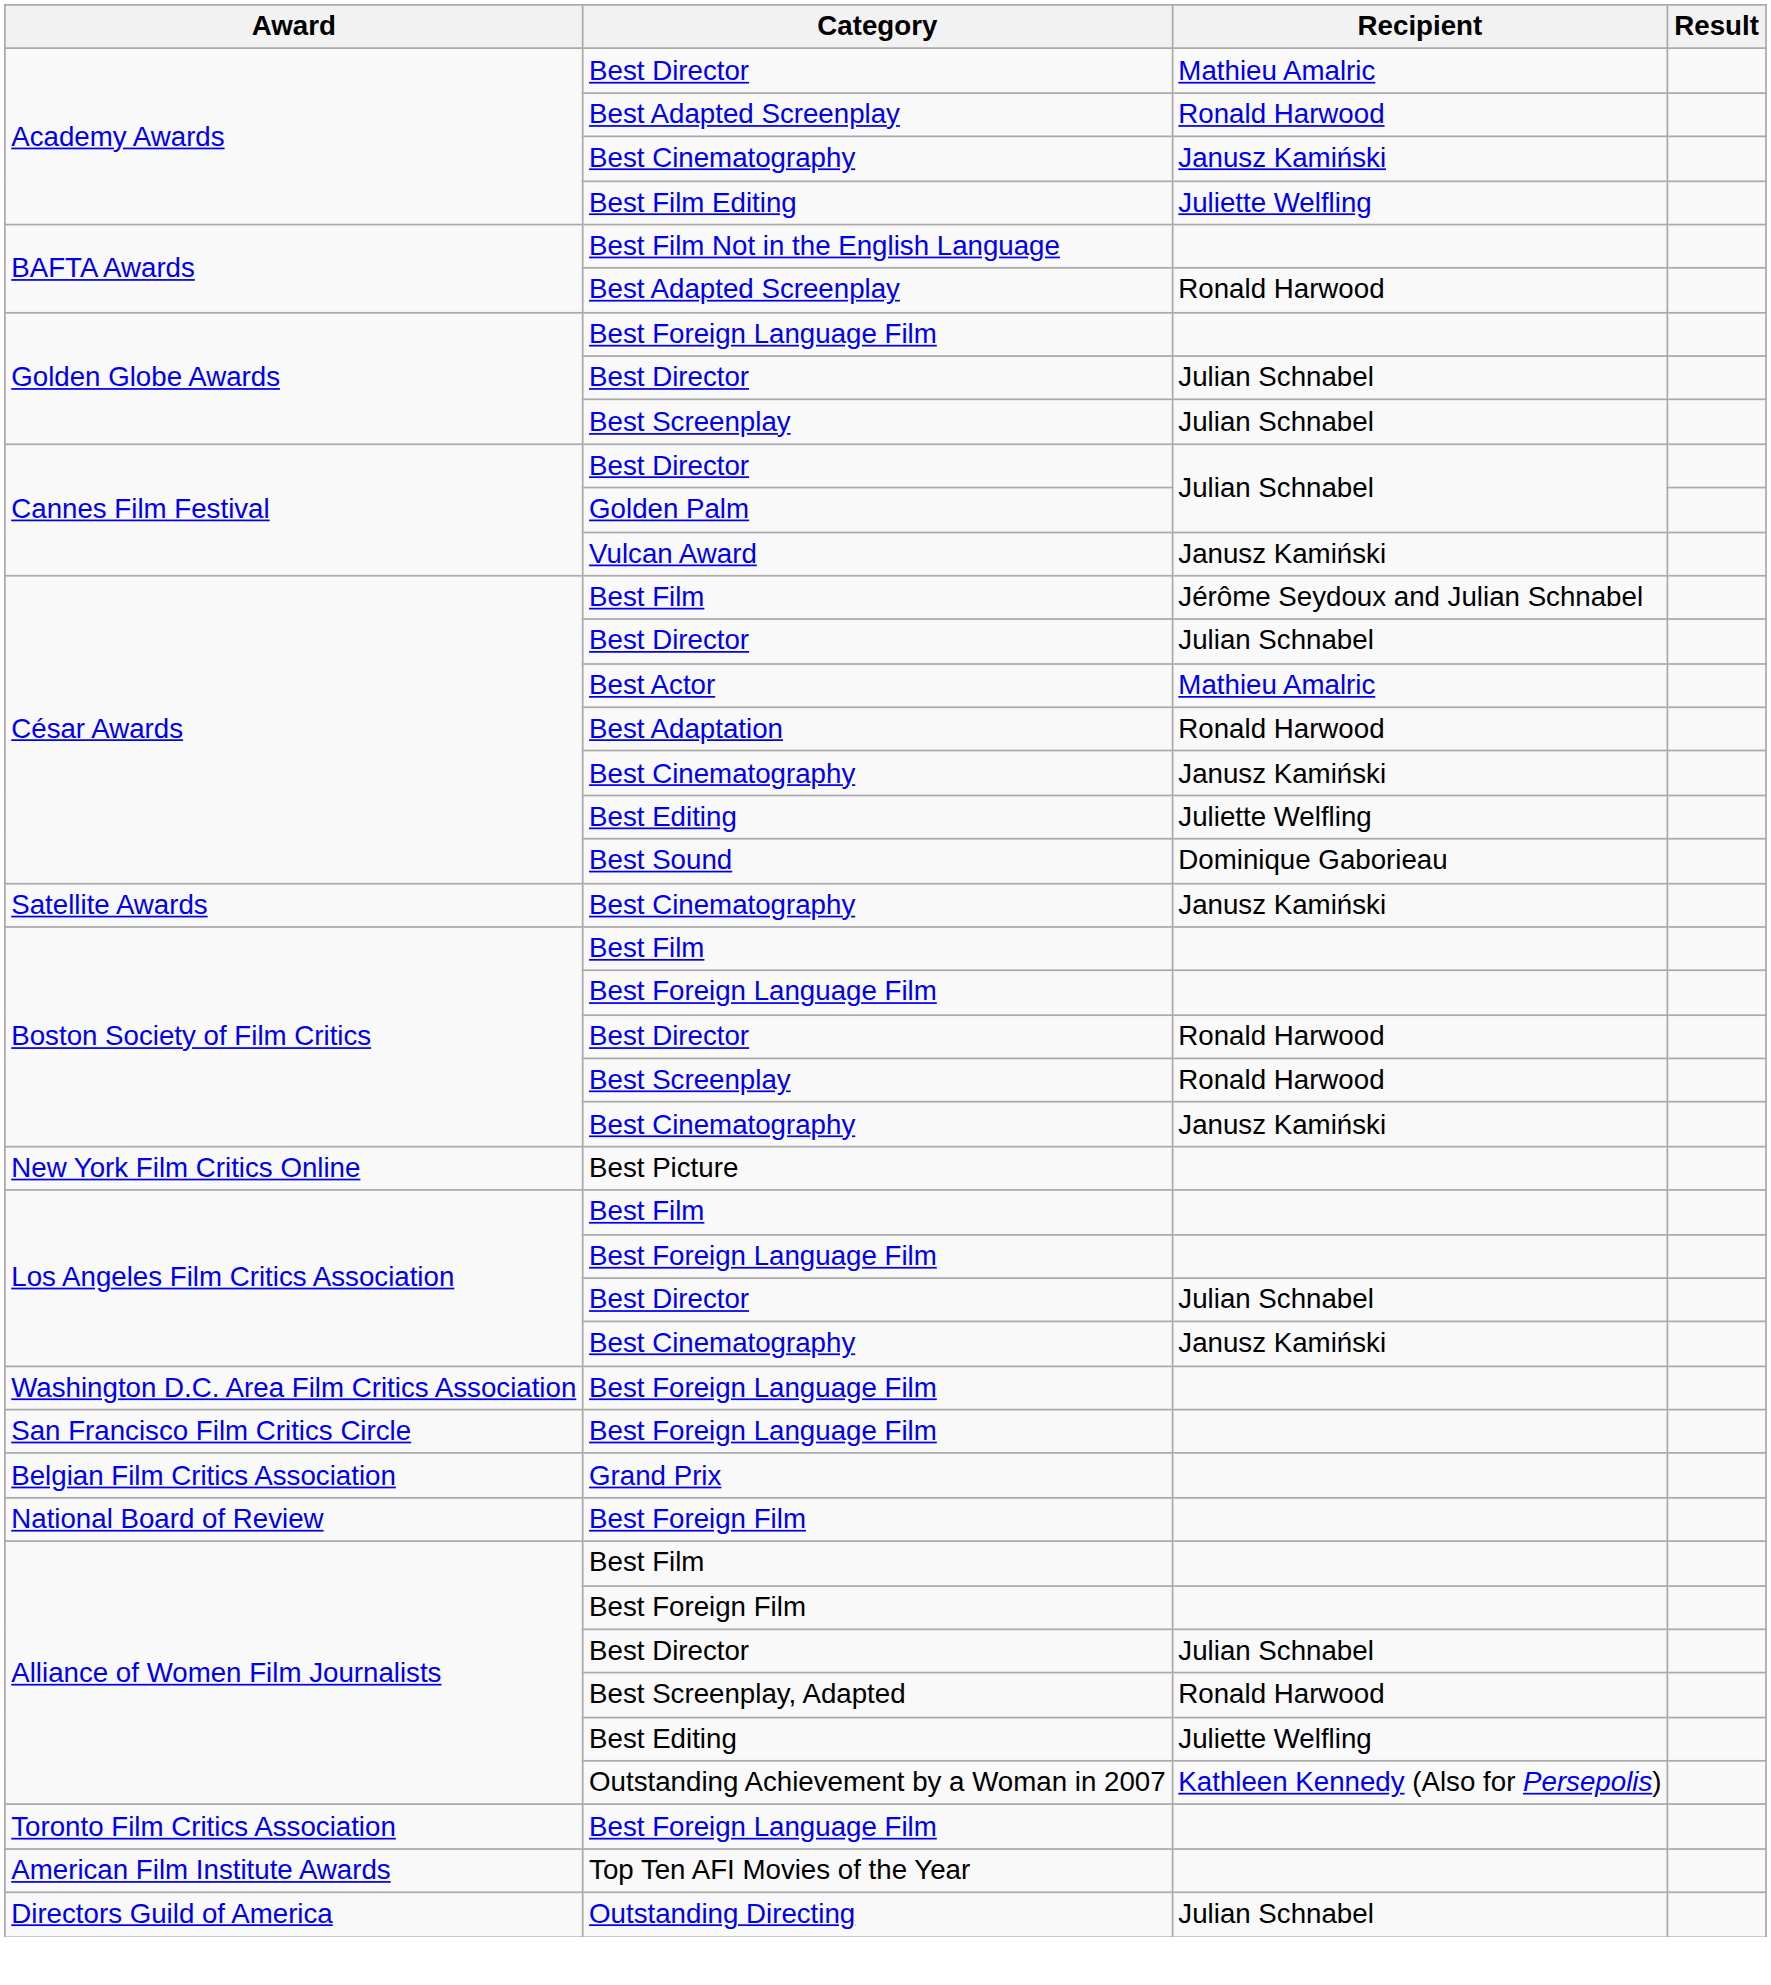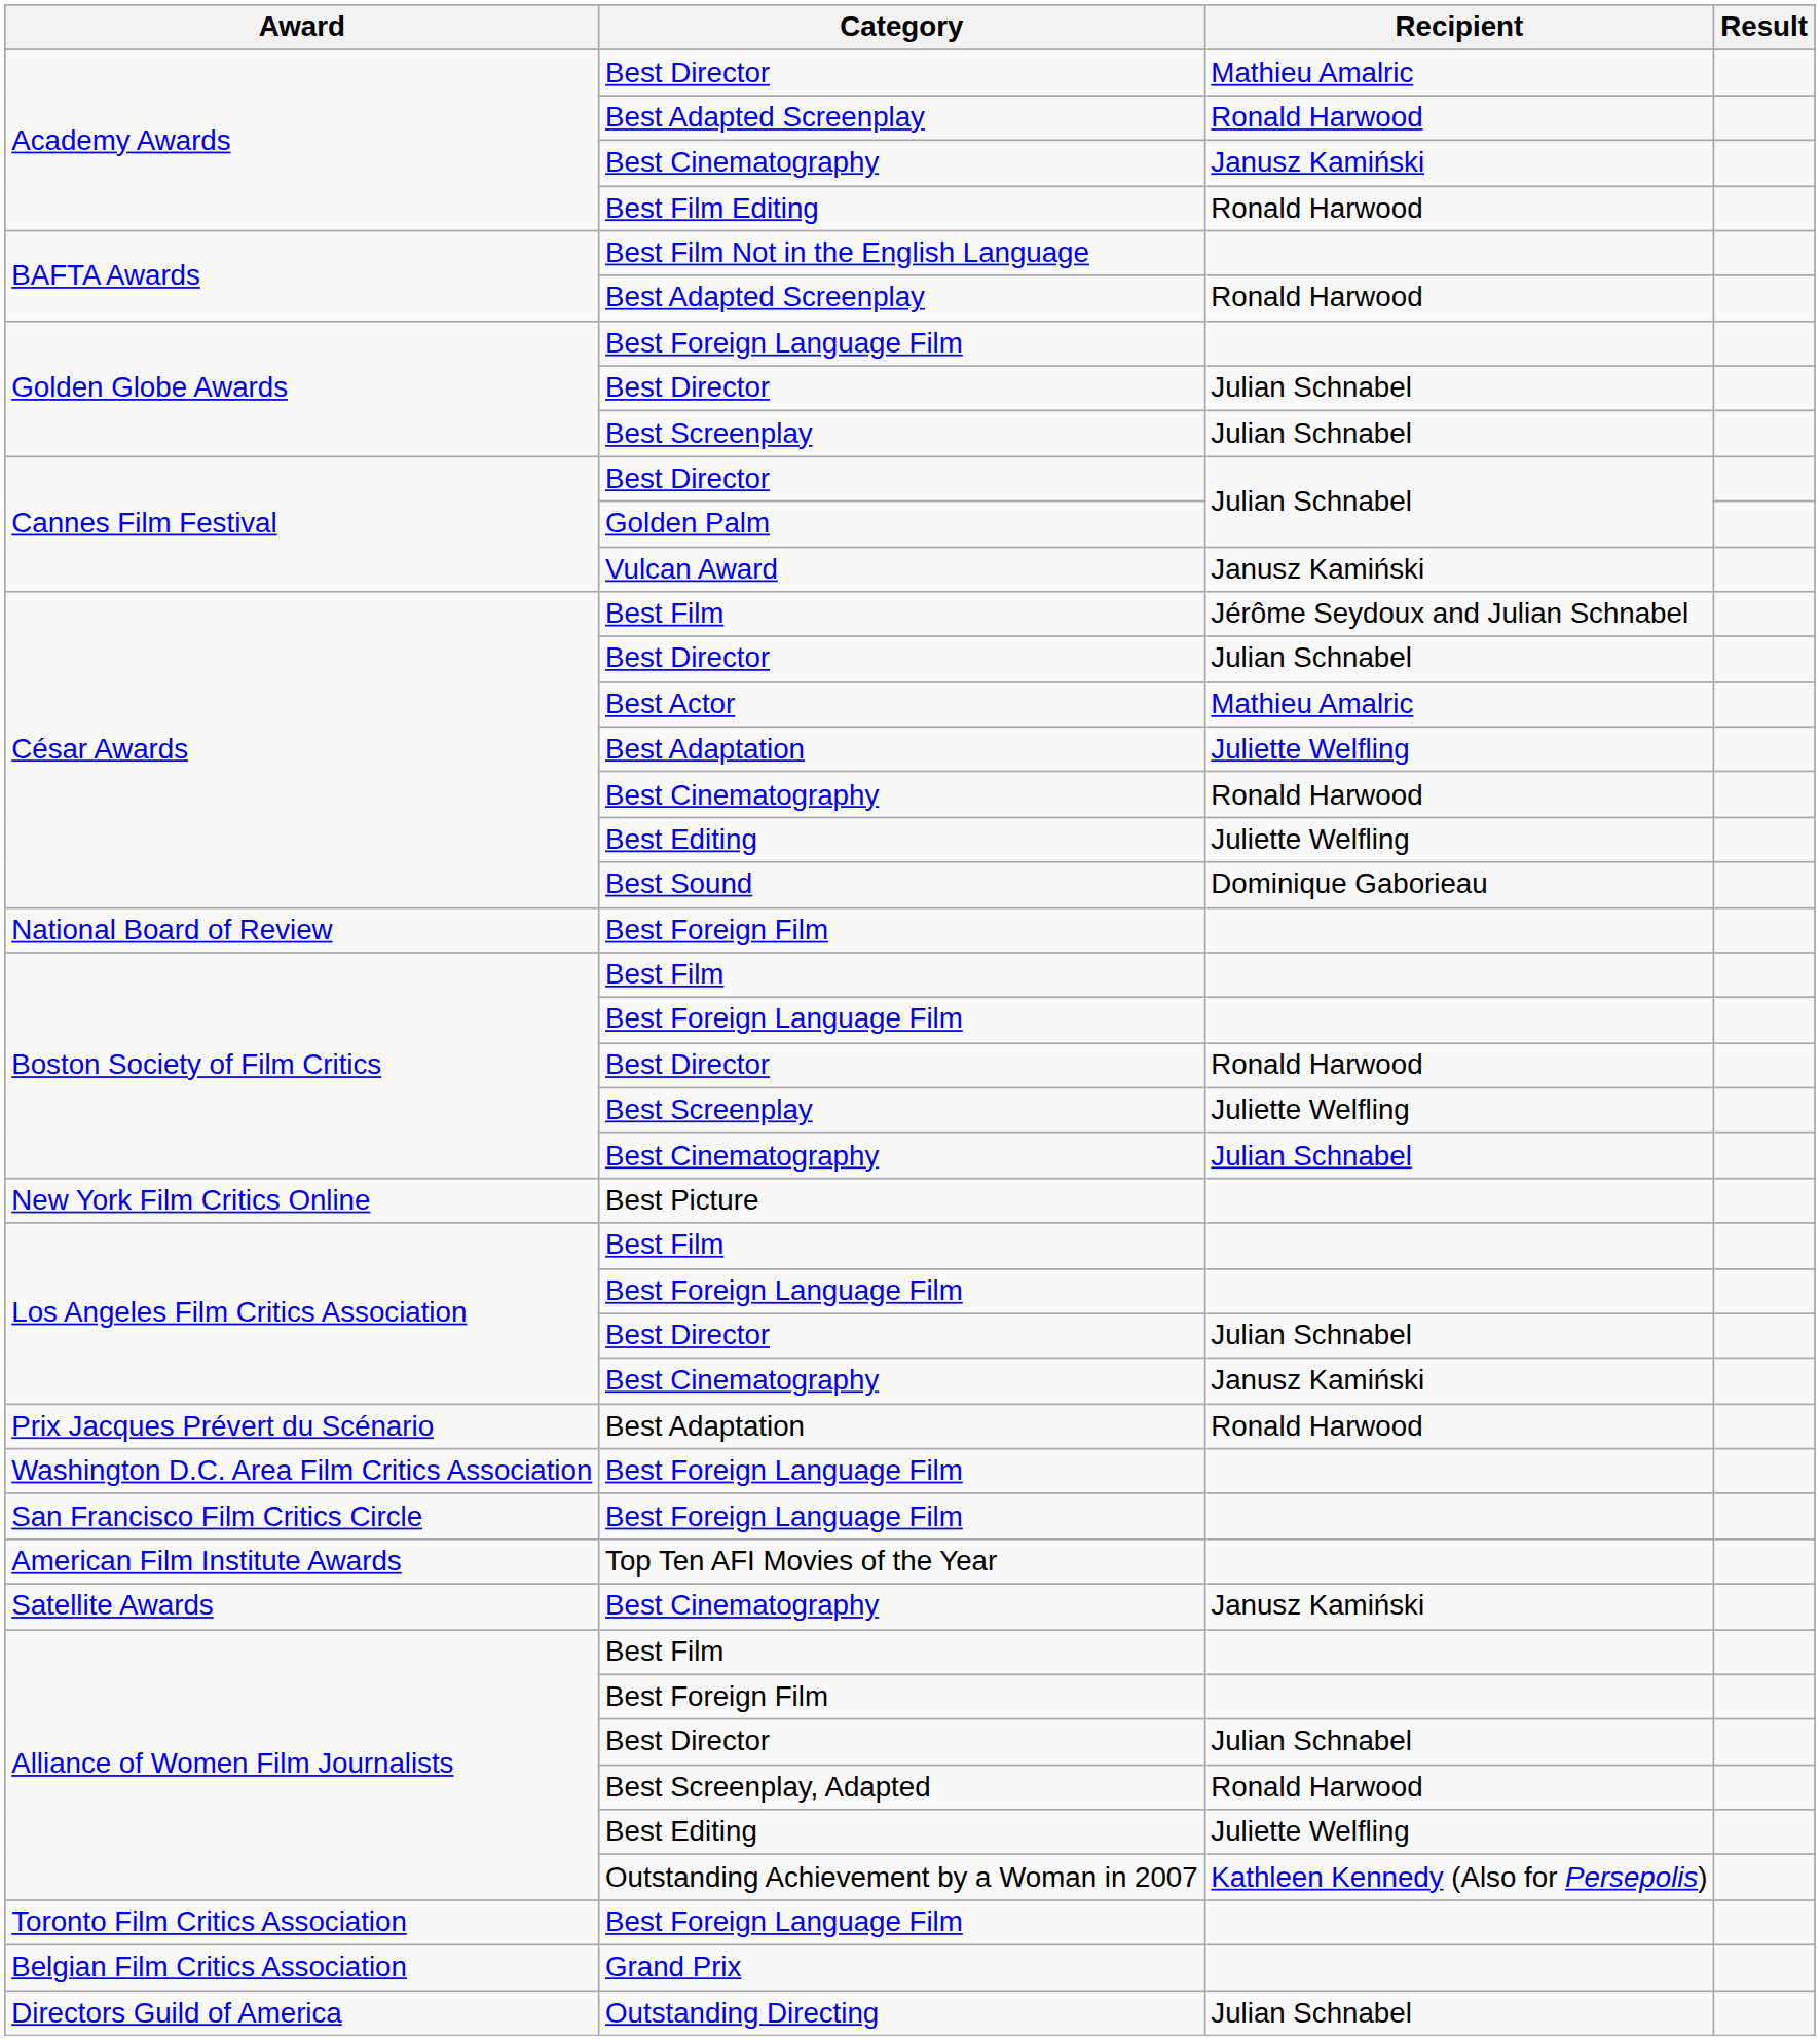Best Film Editing | Recipient: Juliette Welfling -> Ronald Harwood
César Awards / Best Adaptation | Recipient: Ronald Harwood -> Juliette Welfling
César Awards / Best Cinematography | Recipient: Janusz Kamiński -> Ronald Harwood
rows swapped: National Board of Review / Best Foreign Film <-> Satellite Awards / Best Cinematography
Boston Society of Film Critics / Best Screenplay | Recipient: Ronald Harwood -> Juliette Welfling
Boston Society of Film Critics / Best Cinematography | Recipient: Janusz Kamiński -> Julian Schnabel
+ row: Prix Jacques Prévert du Scénario | Best Adaptation | Ronald Harwood
rows swapped: Top Ten AFI Movies of the Year <-> Grand Prix
